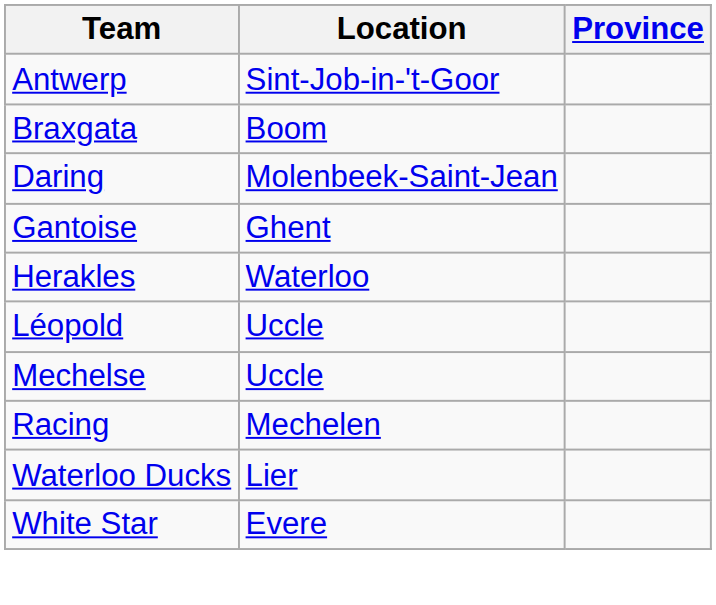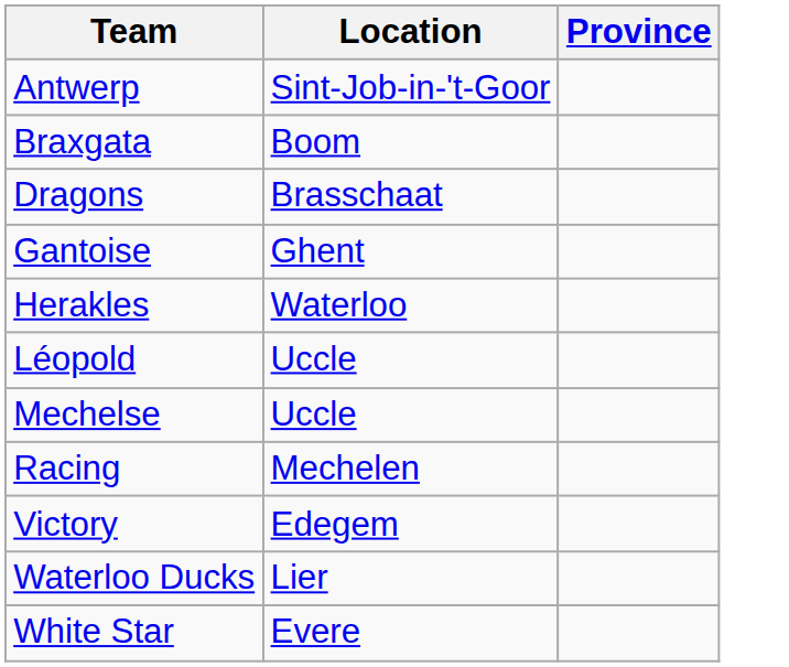- row: Daring | Molenbeek-Saint-Jean
+ row: Dragons | Brasschaat
+ row: Victory | Edegem
